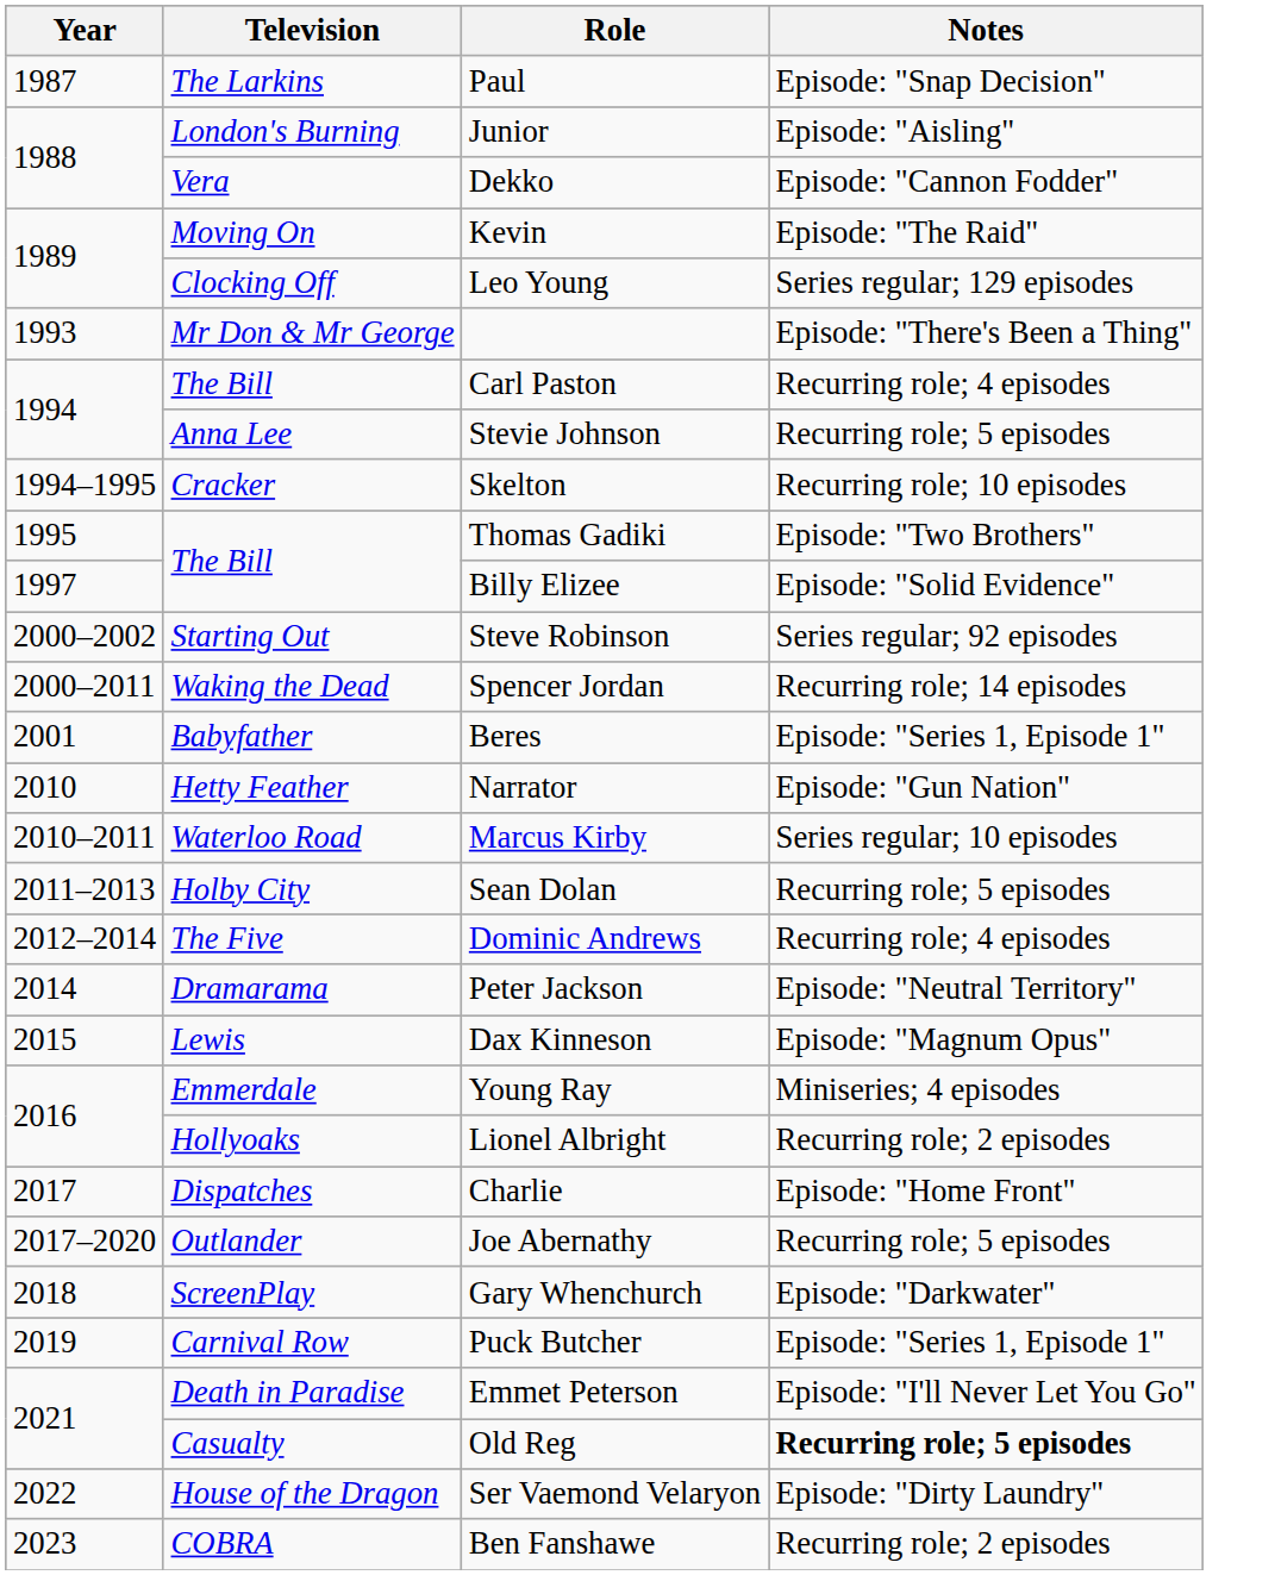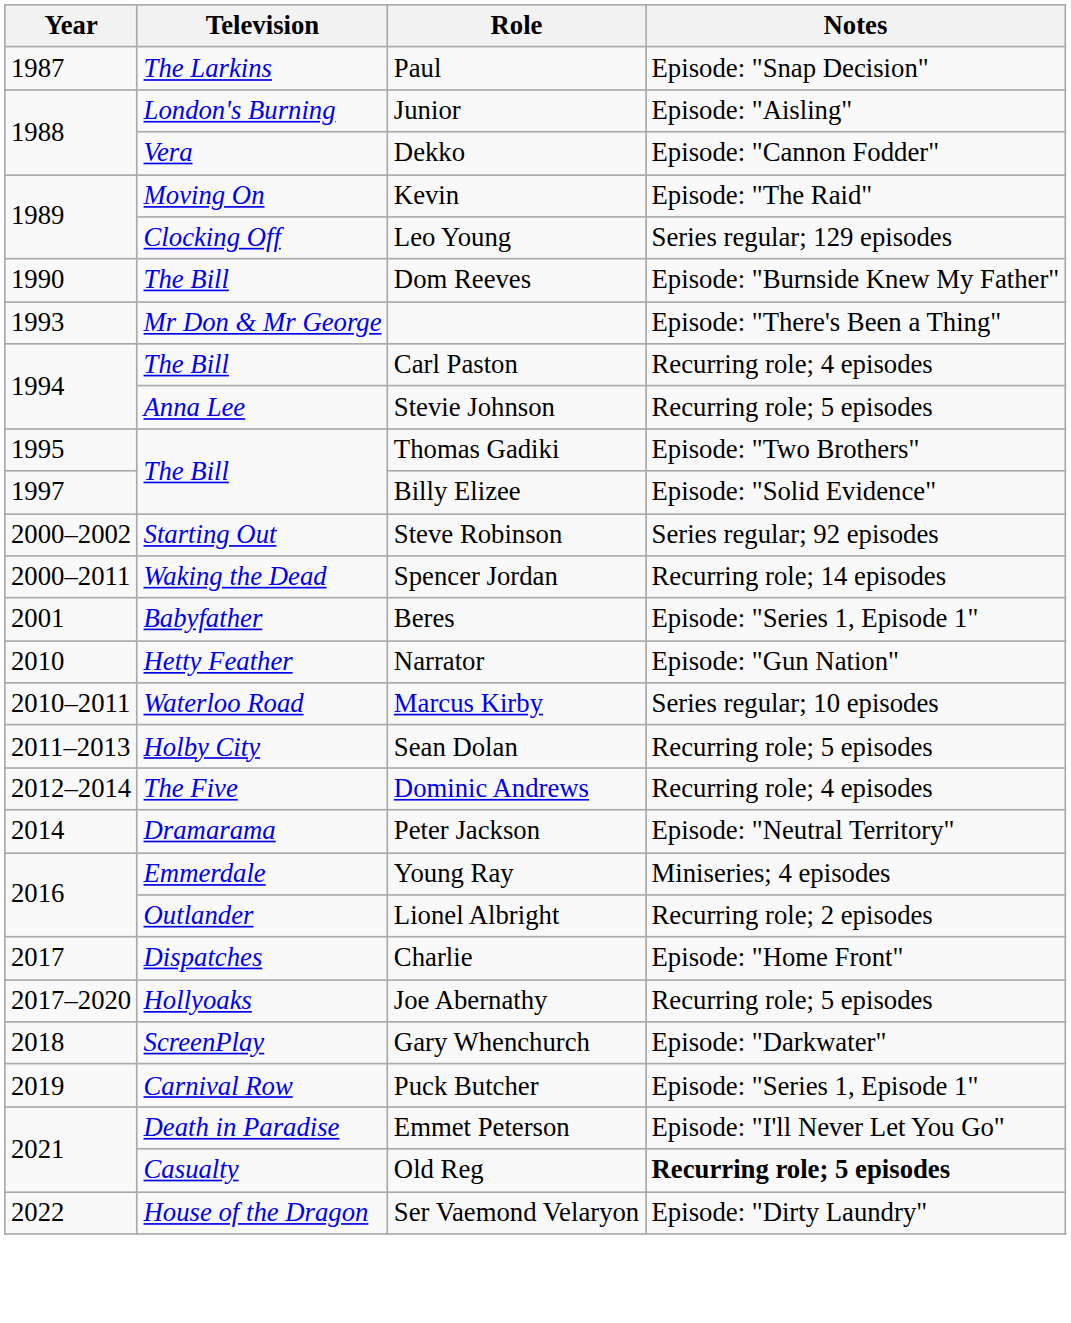+ row: 1990 | The Bill | Dom Reeves | Episode: "Burnside Knew My Father"
- row: 1994–1995 | Cracker | Skelton | Recurring role; 10 episodes
- row: 2015 | Lewis | Dax Kinneson | Episode: "Magnum Opus"
Lionel Albright | Television: Hollyoaks -> Outlander
Joe Abernathy | Television: Outlander -> Hollyoaks
- row: 2023 | COBRA | Ben Fanshawe | Recurring role; 2 episodes
